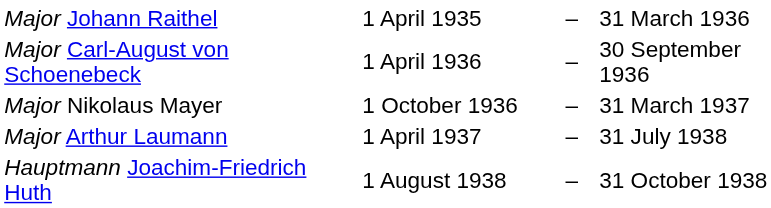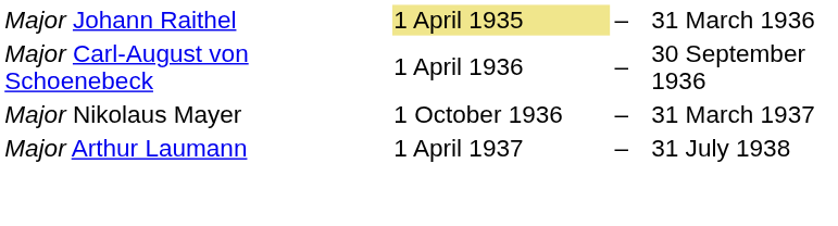Major Johann Raithel | column 2: no background -> khaki background
- row: Hauptmann Joachim-Friedrich Huth | 1 August 1938 | – | 31 October 1938
